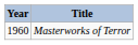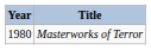Masterworks of Terror | Year: 1960 -> 1980
